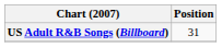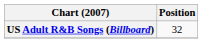US Adult R&B Songs (Billboard) | Position: 31 -> 32
